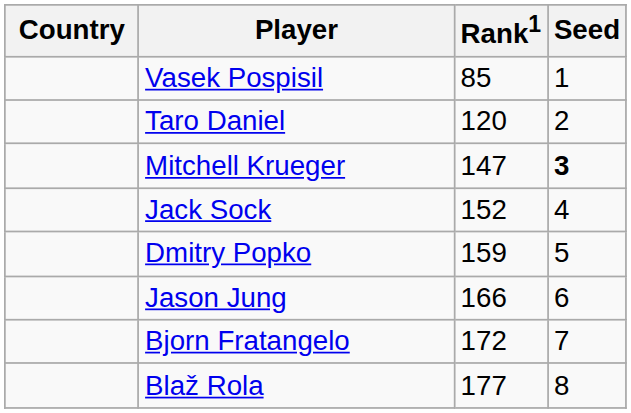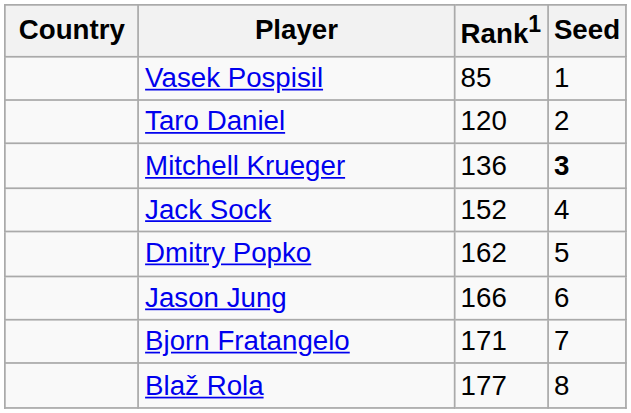Mitchell Krueger | Rank1: 147 -> 136
Dmitry Popko | Rank1: 159 -> 162
Bjorn Fratangelo | Rank1: 172 -> 171
